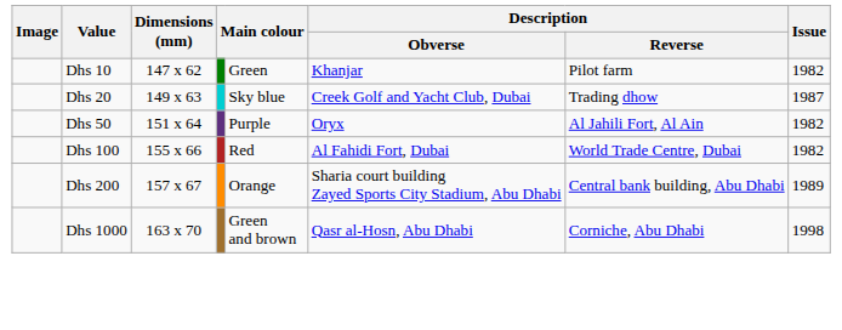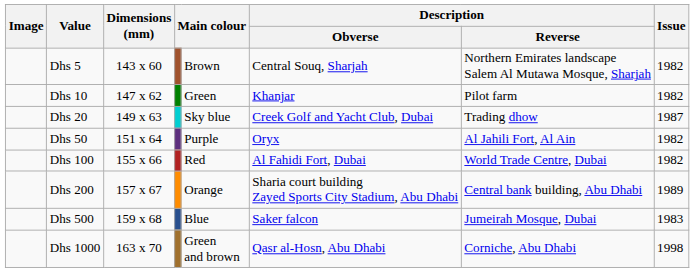+ row: Dhs 5 | 143 x 60 | Brown | Central Souq, Sharjah | Northern Emirates landscape Salem Al Mutawa Mosque, Sharjah | 1982
+ row: Dhs 500 | 159 x 68 | Blue | Saker falcon | Jumeirah Mosque, Dubai | 1983
